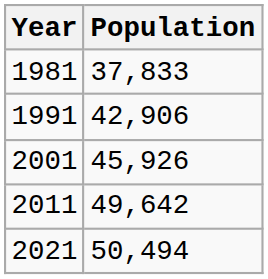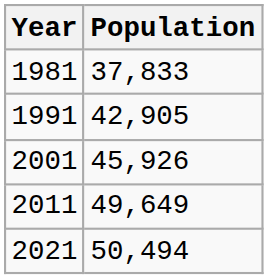1991 | Population: 42,906 -> 42,905
2011 | Population: 49,642 -> 49,649
